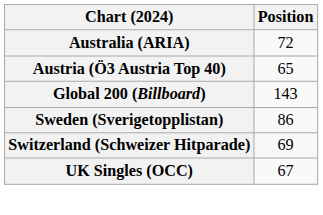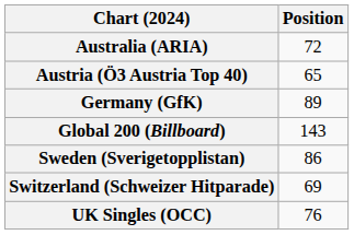+ row: Germany (GfK) | 89
UK Singles (OCC) | Position: 67 -> 76
